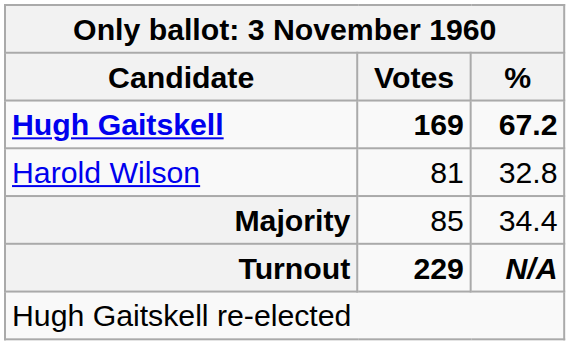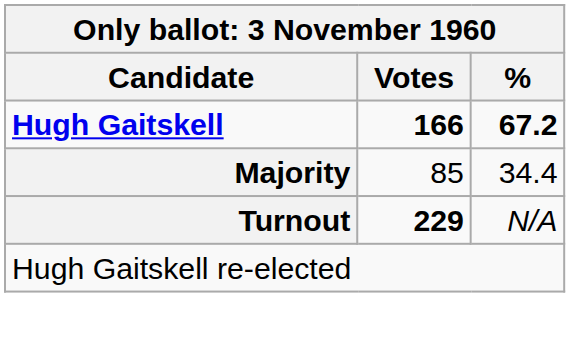Hugh Gaitskell | Votes: 169 -> 166
- row: Harold Wilson | 81 | 32.8
Turnout | %: bold -> normal
